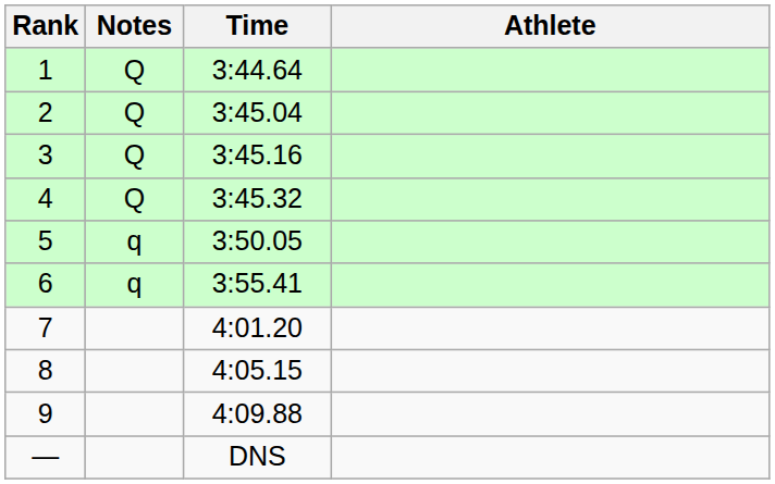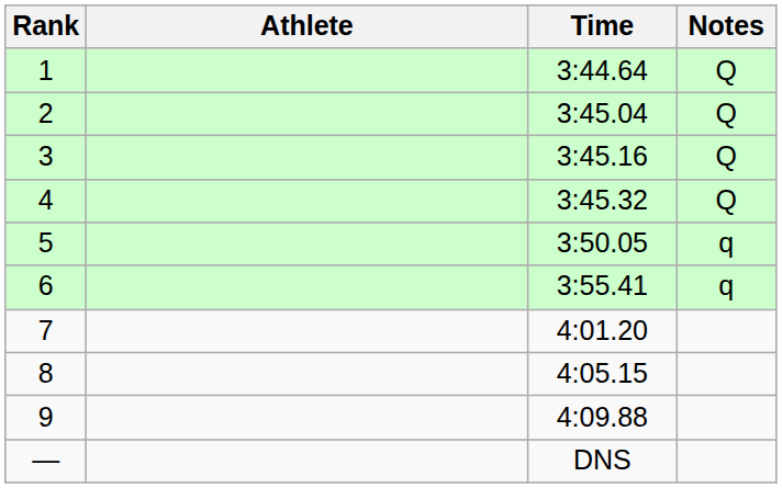columns swapped: Athlete <-> Notes
